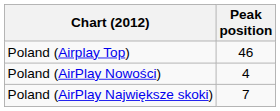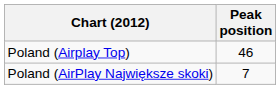- row: Poland (AirPlay Nowości) | 4
